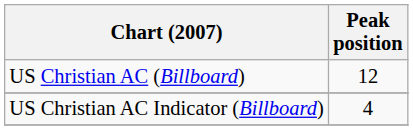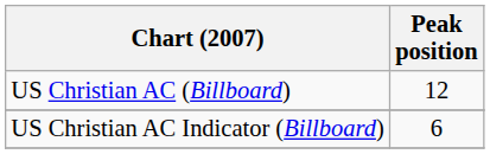US Christian AC Indicator (Billboard) | Peak position: 4 -> 6
